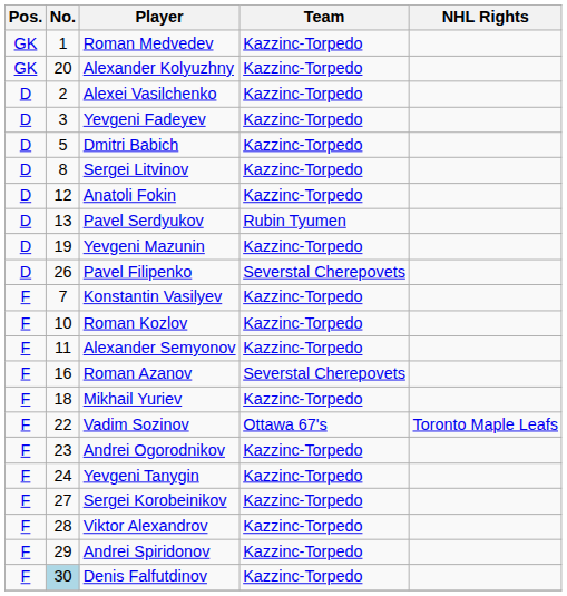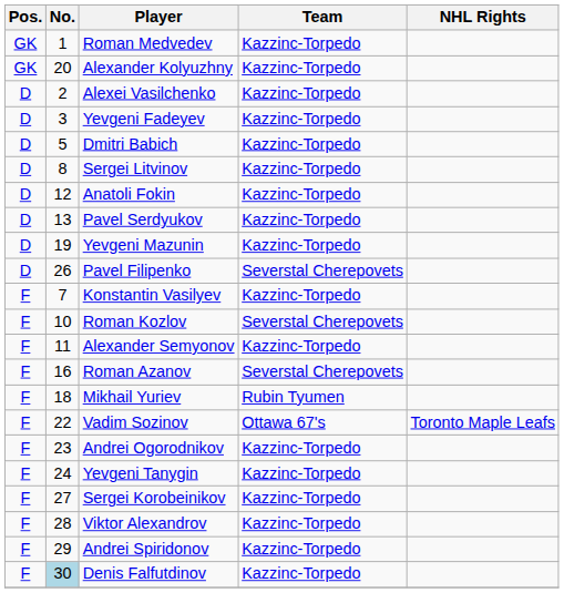Pavel Serdyukov | Team: Rubin Tyumen -> Kazzinc-Torpedo
Roman Kozlov | Team: Kazzinc-Torpedo -> Severstal Cherepovets
Mikhail Yuriev | Team: Kazzinc-Torpedo -> Rubin Tyumen
